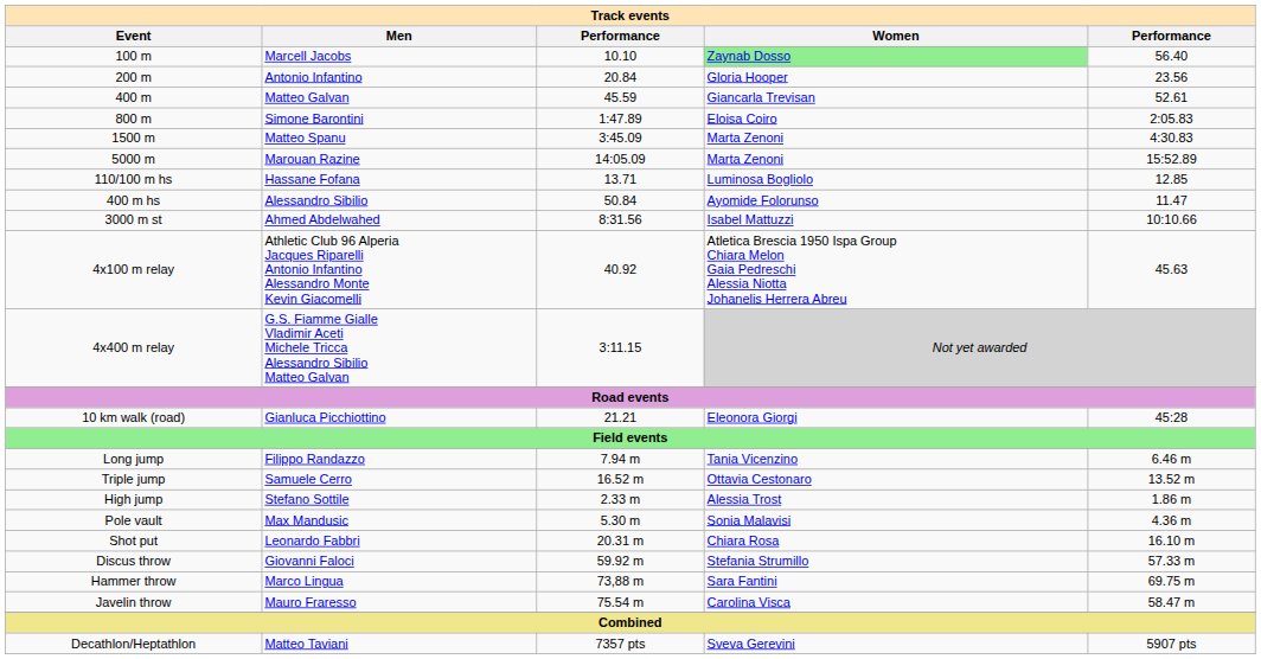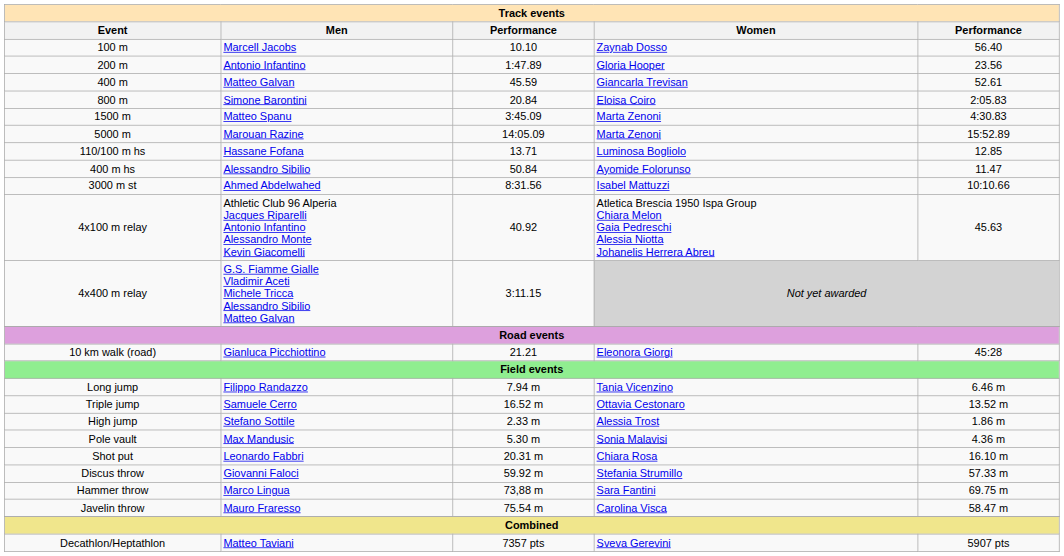100 m | Women: lightgreen background -> no background
200 m | column 3: 20.84 -> 1:47.89
800 m | column 3: 1:47.89 -> 20.84
